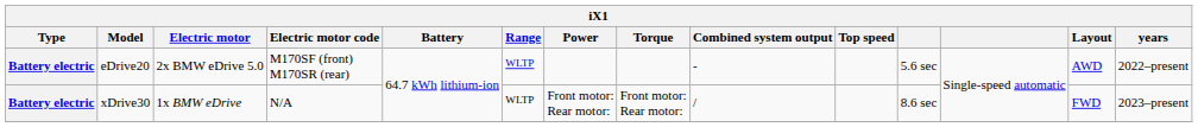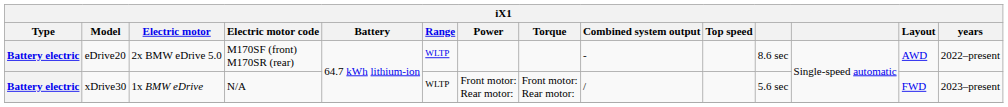eDrive20 | column 11: 5.6 sec -> 8.6 sec
xDrive30 | column 11: 8.6 sec -> 5.6 sec
